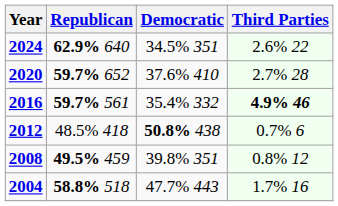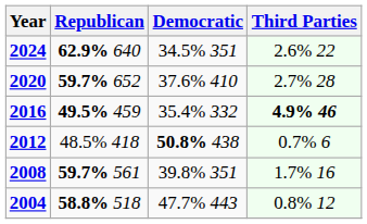2016 | Republican: 59.7% 561 -> 49.5% 459
2008 | Republican: 49.5% 459 -> 59.7% 561
2008 | Third Parties: 0.8% 12 -> 1.7% 16
2004 | Third Parties: 1.7% 16 -> 0.8% 12
